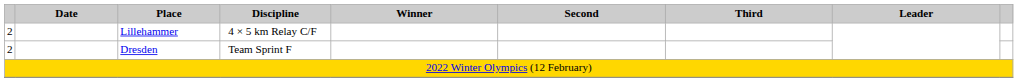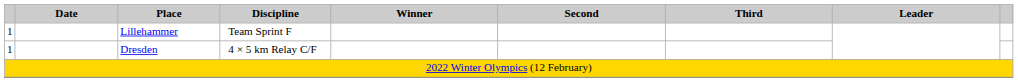Lillehammer | column 1: 2 -> 1
Lillehammer | Discipline: 4 × 5 km Relay C/F -> Team Sprint F
Dresden | column 1: 2 -> 1
Dresden | Discipline: Team Sprint F -> 4 × 5 km Relay C/F
